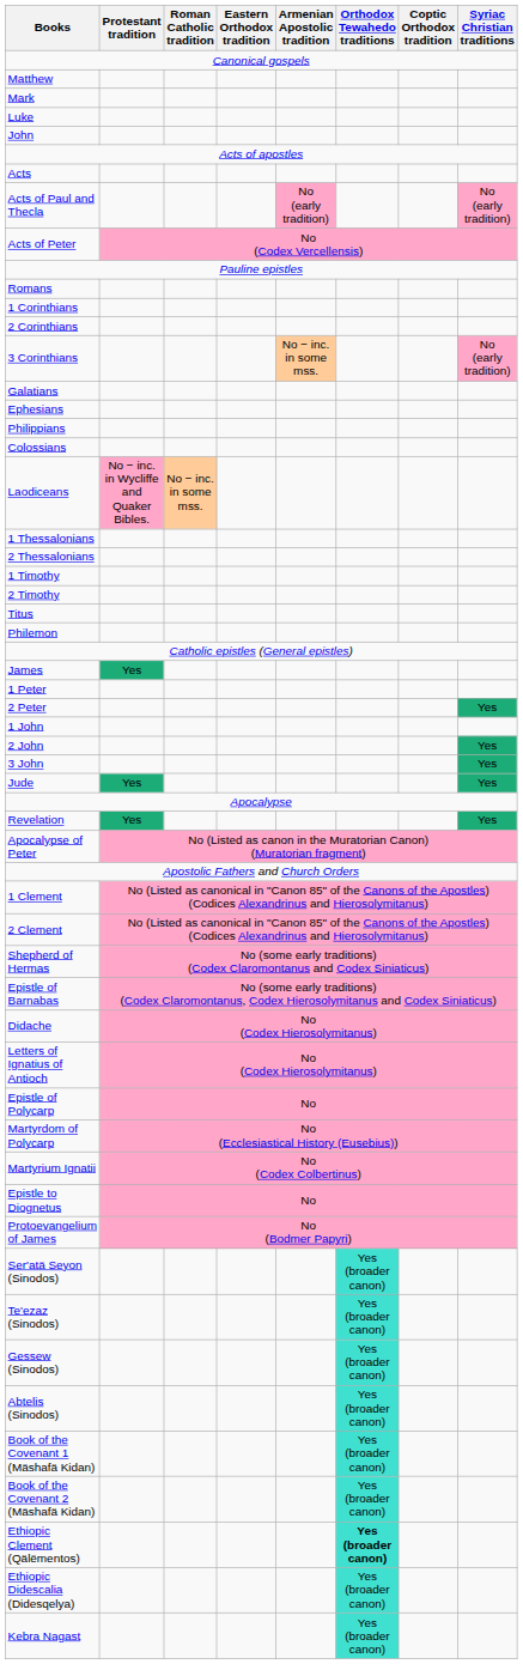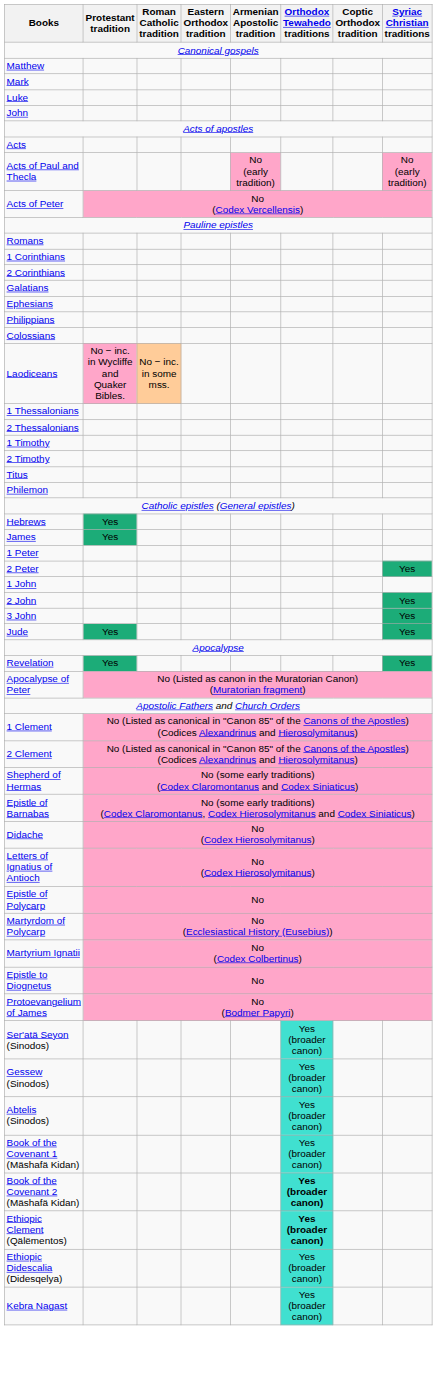- row: 3 Corinthians | No − inc. in some mss. | No (early tradition)
+ row: Hebrews | Yes
- row: Te'ezaz (Sinodos) | Yes (broader canon)
Book of the Covenant 2 (Mäshafä Kidan) | Orthodox Tewahedo traditions: normal -> bold
